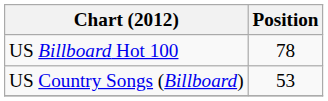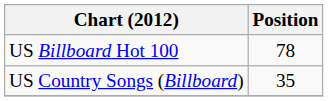US Country Songs (Billboard) | Position: 53 -> 35
